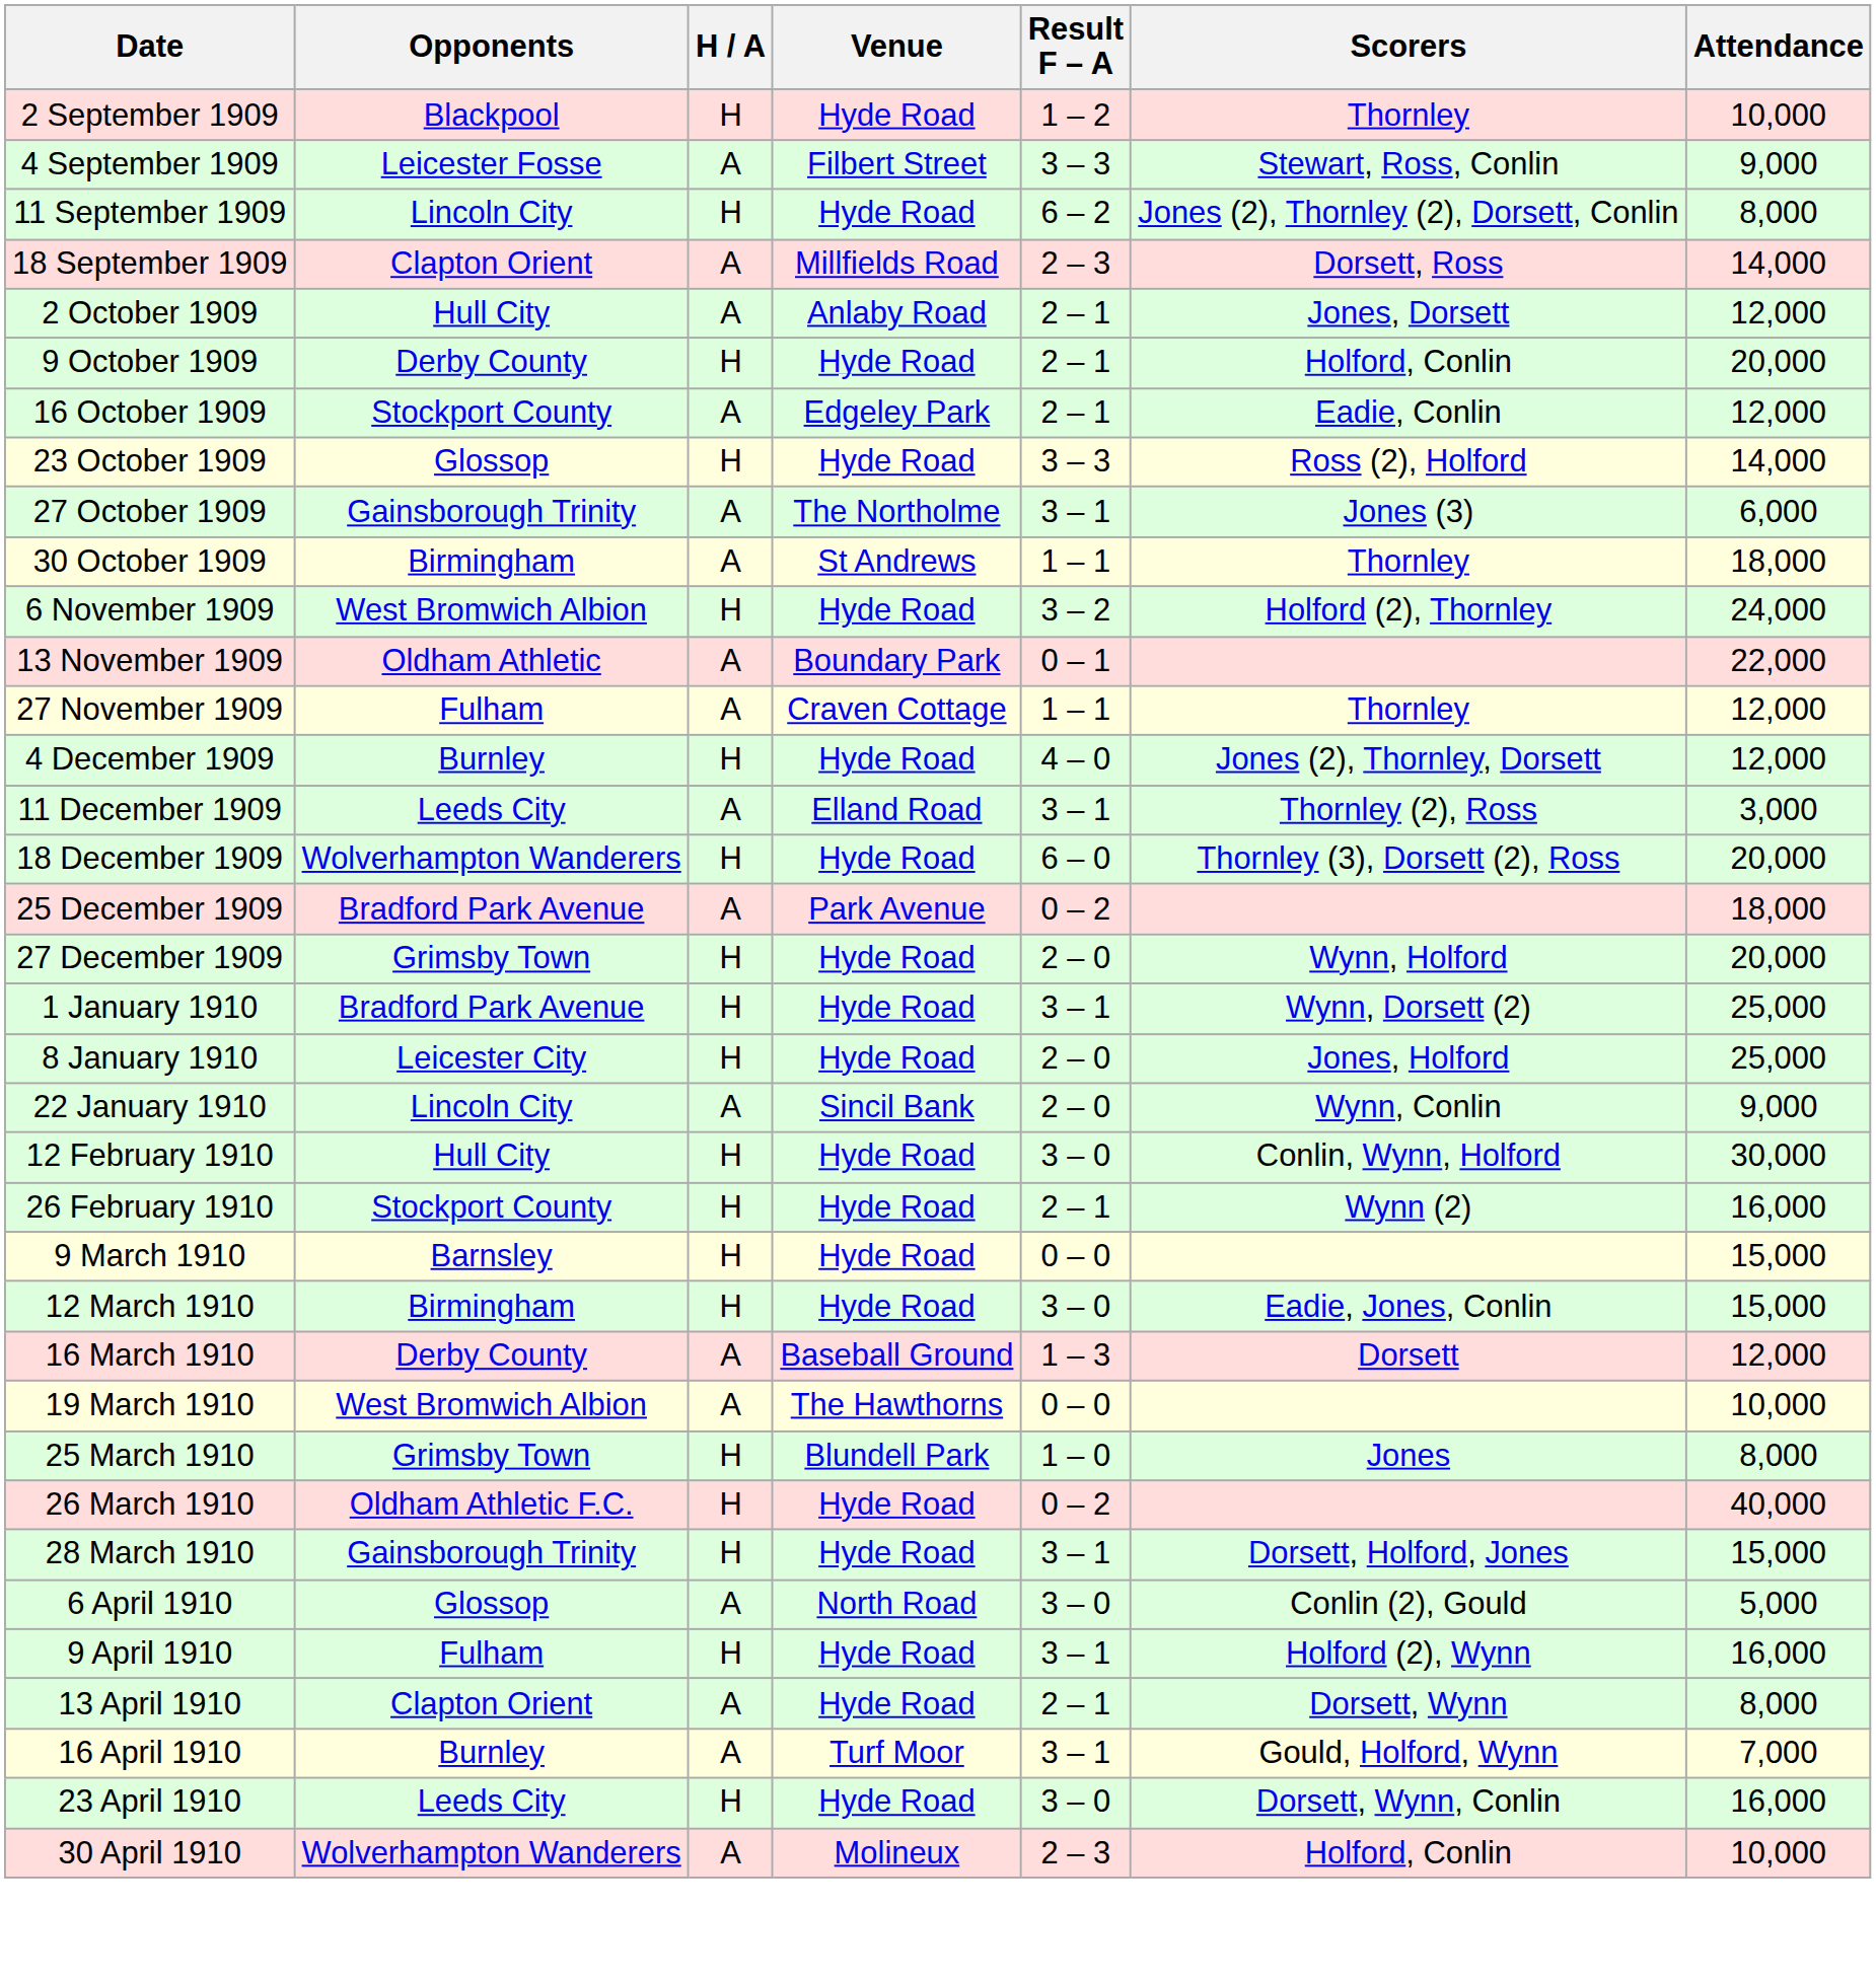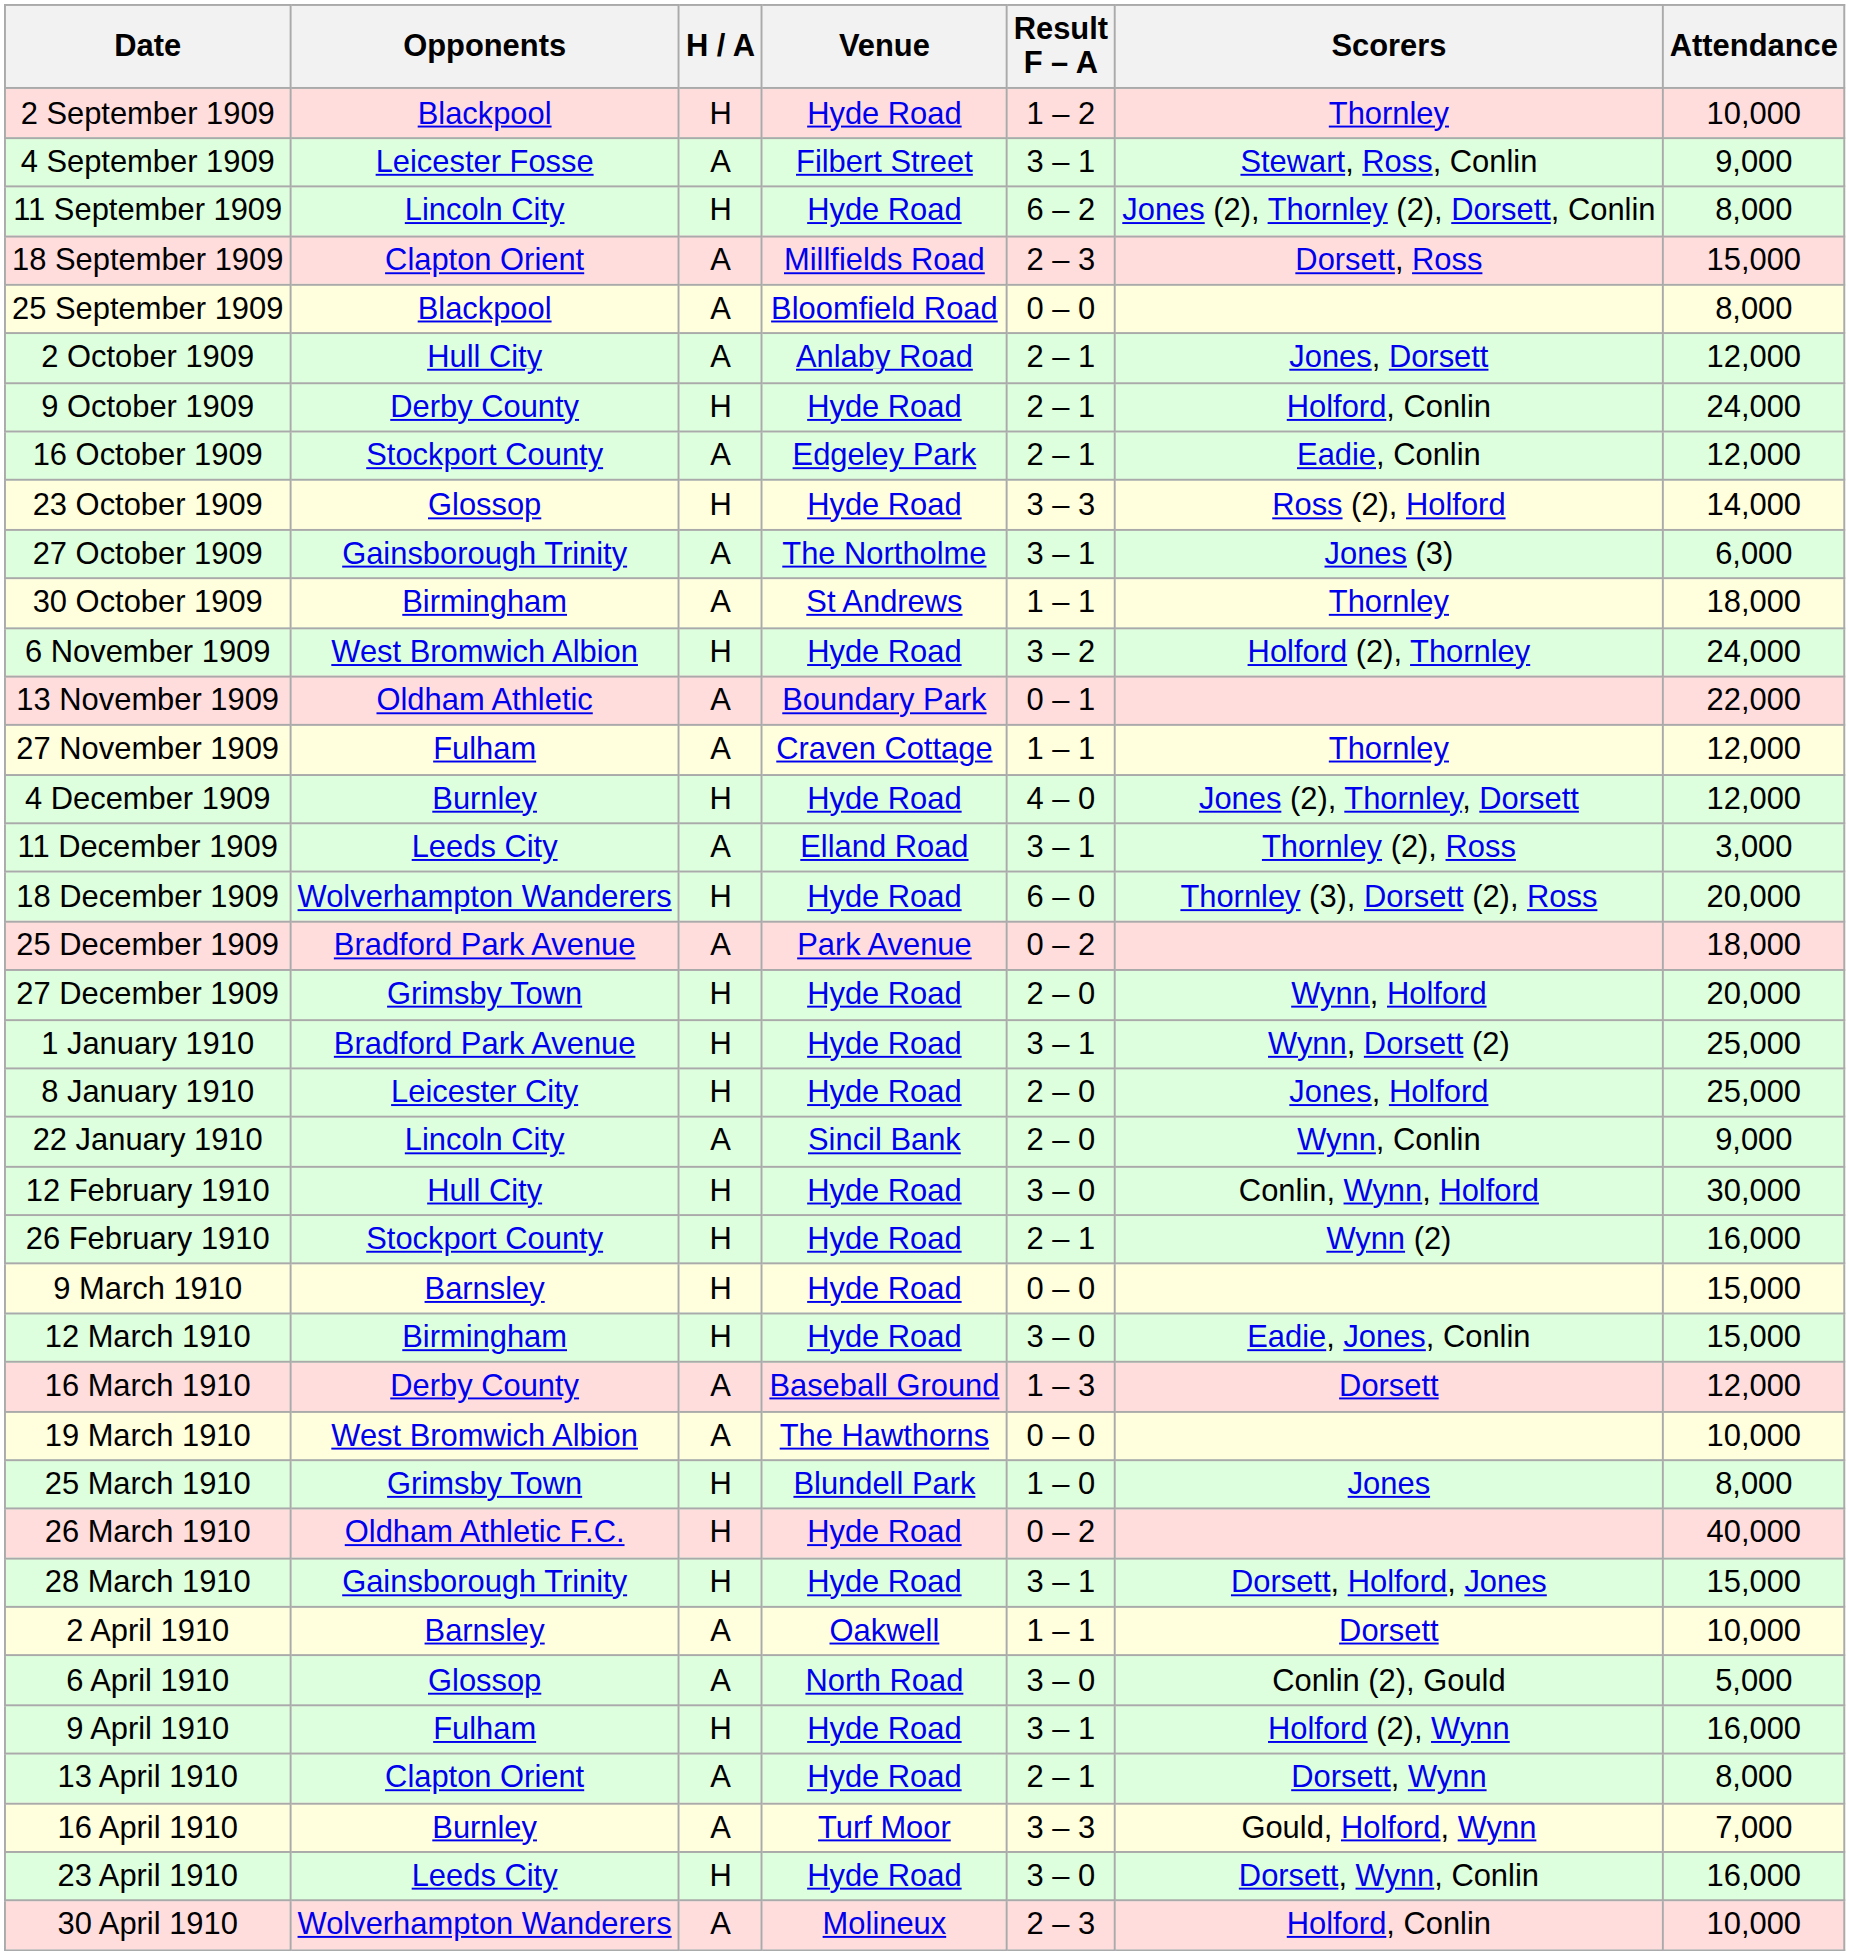4 September 1909 | Result F – A: 3 – 3 -> 3 – 1
18 September 1909 | Attendance: 14,000 -> 15,000
+ row: 25 September 1909 | Blackpool | A | Bloomfield Road | 0 – 0 | 8,000
9 October 1909 | Attendance: 20,000 -> 24,000
+ row: 2 April 1910 | Barnsley | A | Oakwell | 1 – 1 | Dorsett | 10,000
16 April 1910 | Result F – A: 3 – 1 -> 3 – 3
